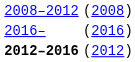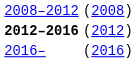rows swapped: 2012–2016 <-> 2016–
